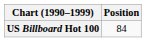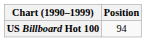US Billboard Hot 100 | Position: 84 -> 94
